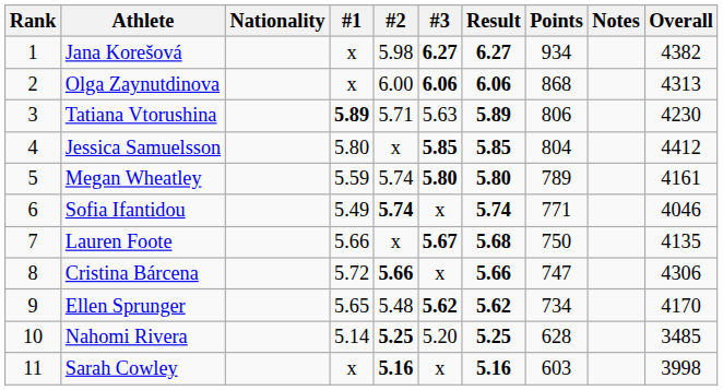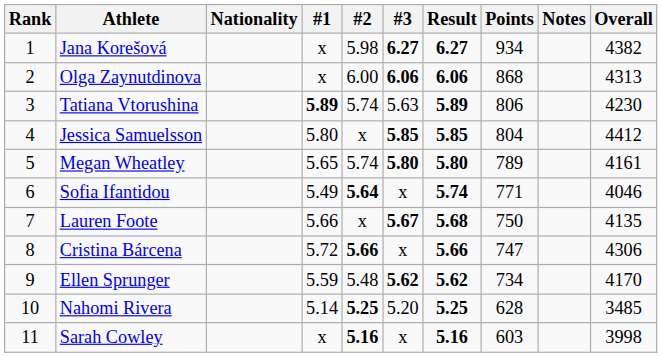Tatiana Vtorushina | #2: 5.71 -> 5.74
Megan Wheatley | #1: 5.59 -> 5.65
Sofia Ifantidou | #2: 5.74 -> 5.64
Ellen Sprunger | #1: 5.65 -> 5.59
